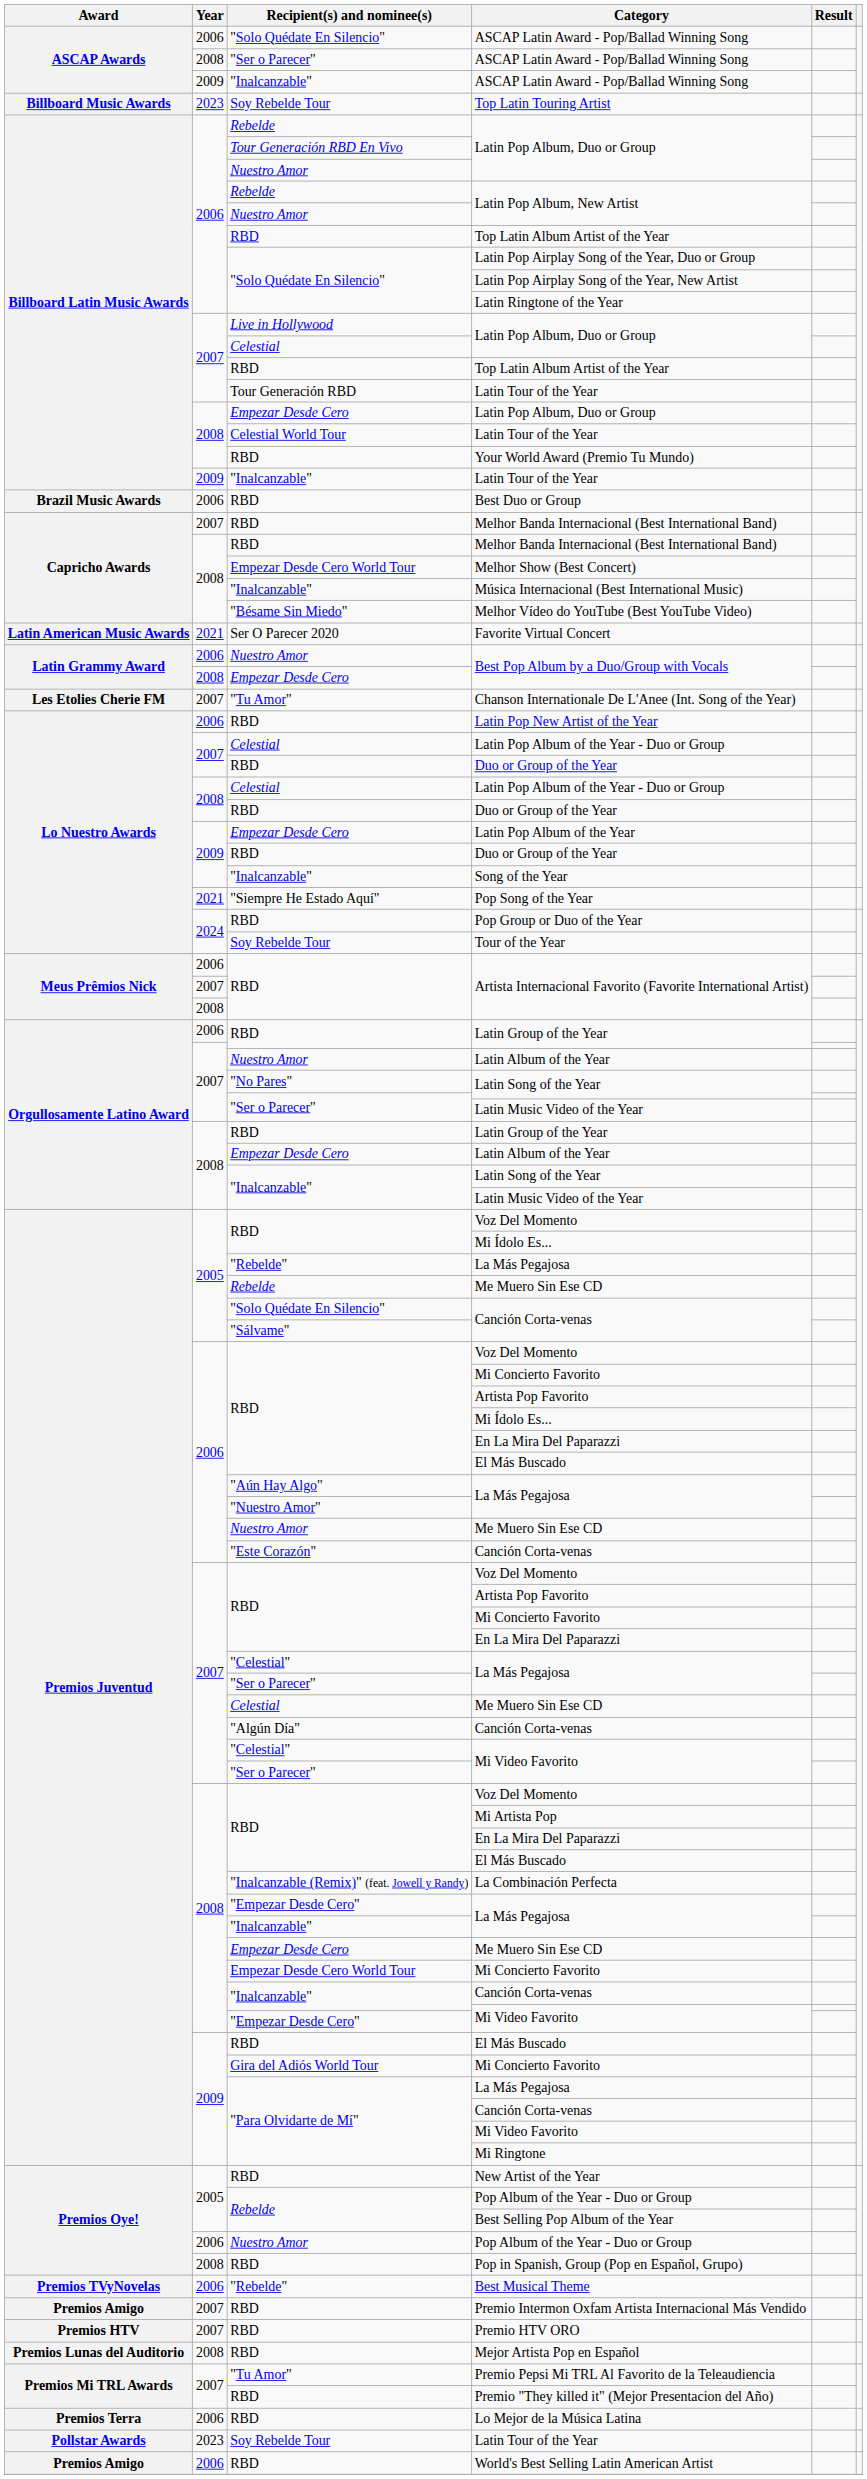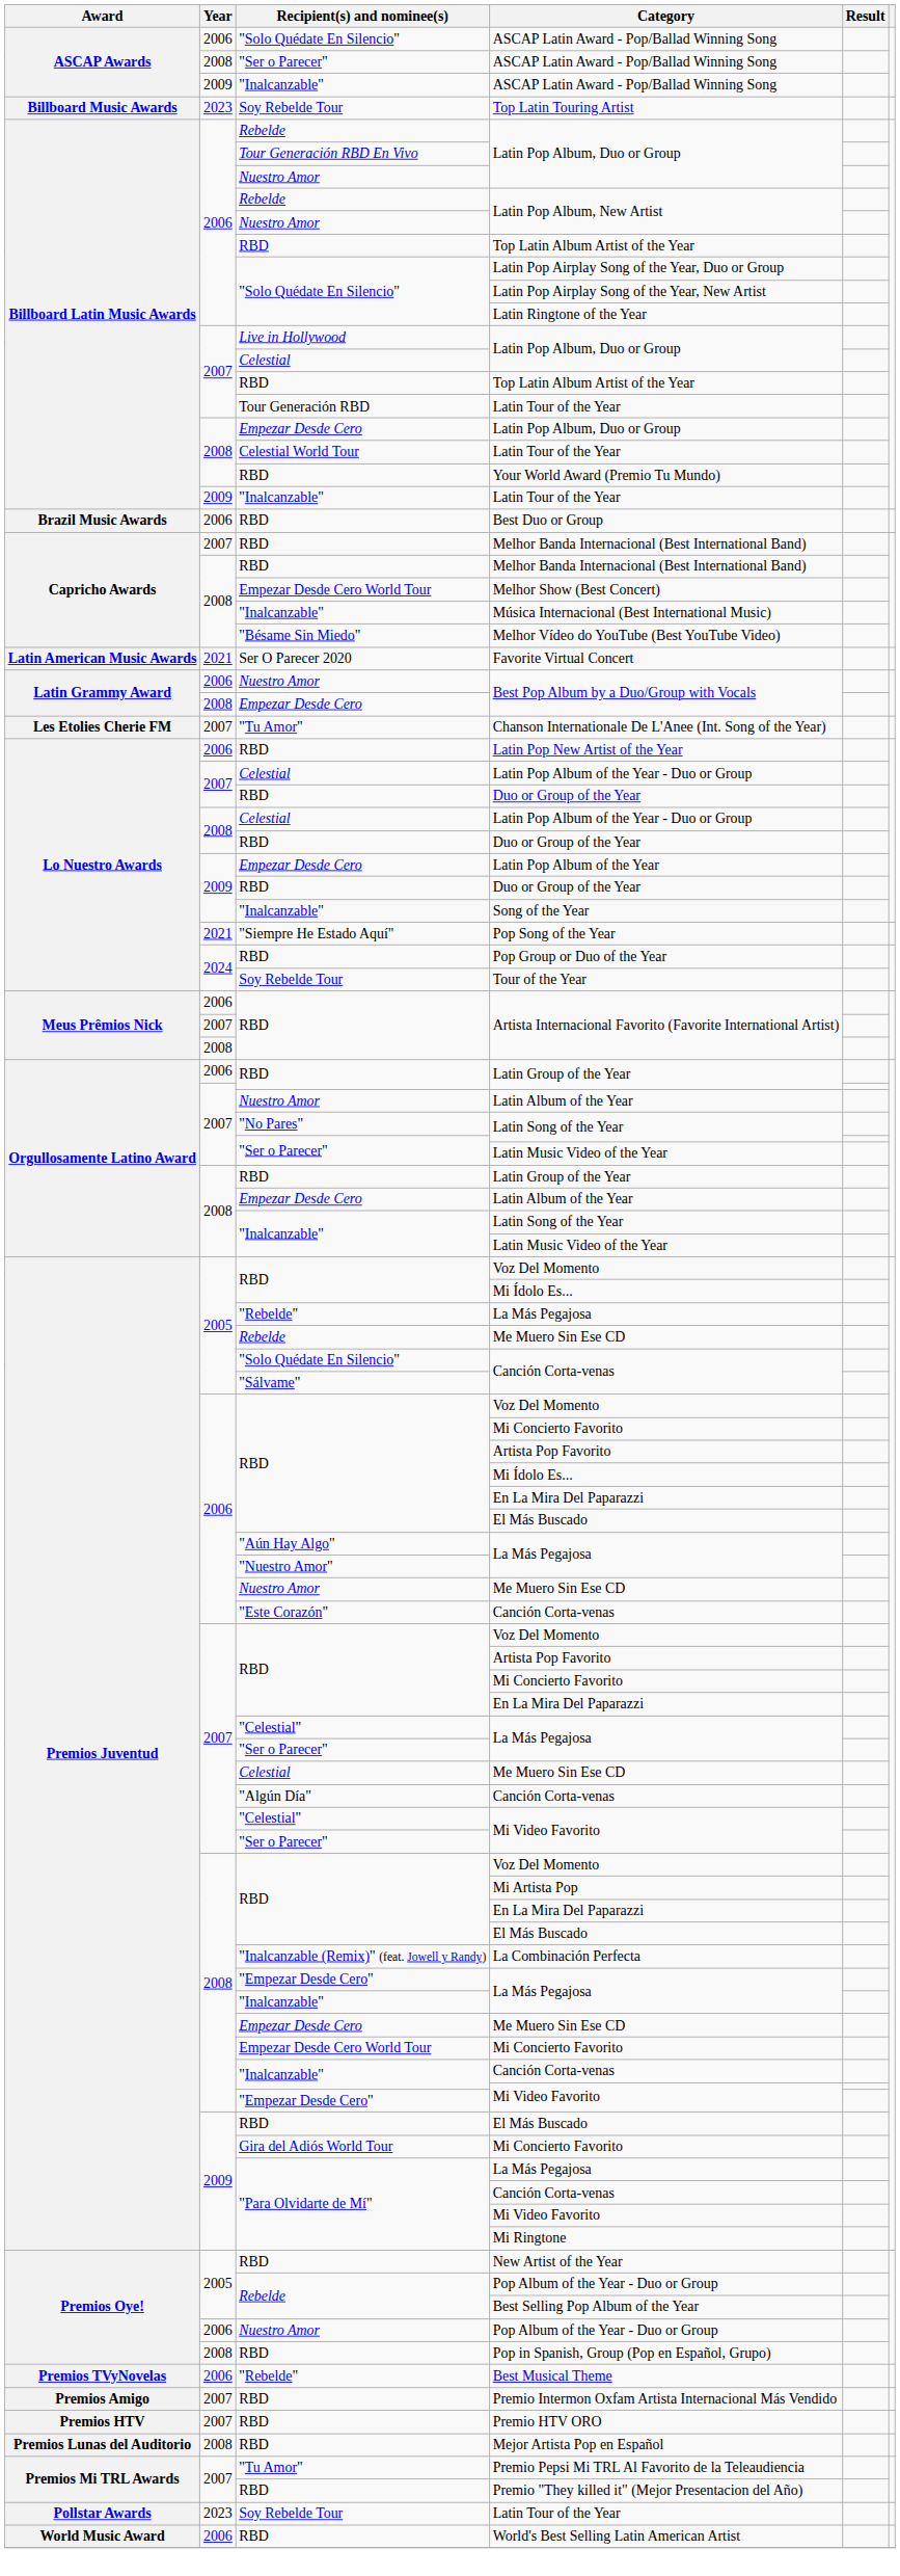- row: Premios Terra | 2006 | RBD | Lo Mejor de la Música Latina
World's Best Selling Latin American Artist | Award: Premios Amigo -> World Music Award
